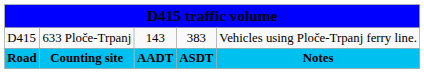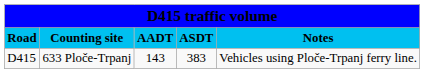rows swapped: Road <-> D415
